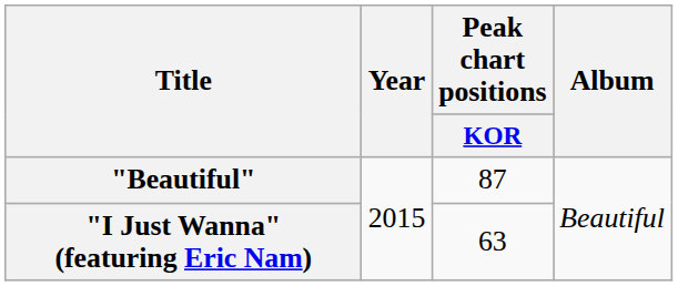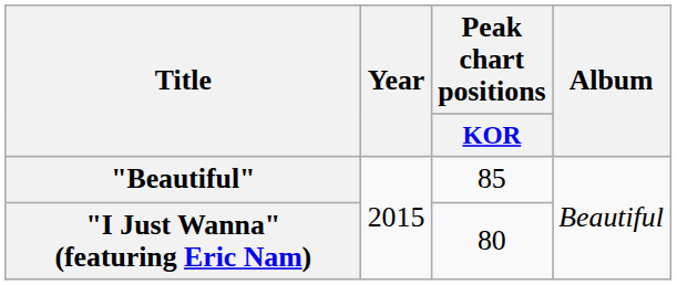"Beautiful" | Peak chart positions / KOR: 87 -> 85
"I Just Wanna" (featuring Eric Nam) | Peak chart positions / KOR: 63 -> 80
